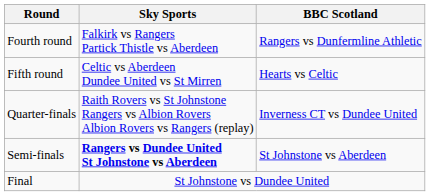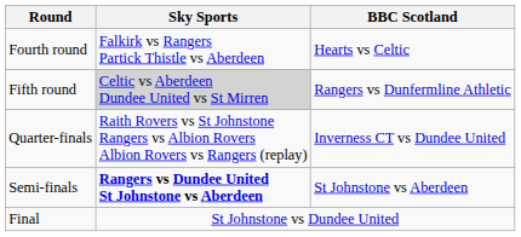Fourth round | BBC Scotland: Rangers vs Dunfermline Athletic -> Hearts vs Celtic
Fifth round | Sky Sports: no background -> lightgrey background
Fifth round | BBC Scotland: Hearts vs Celtic -> Rangers vs Dunfermline Athletic
